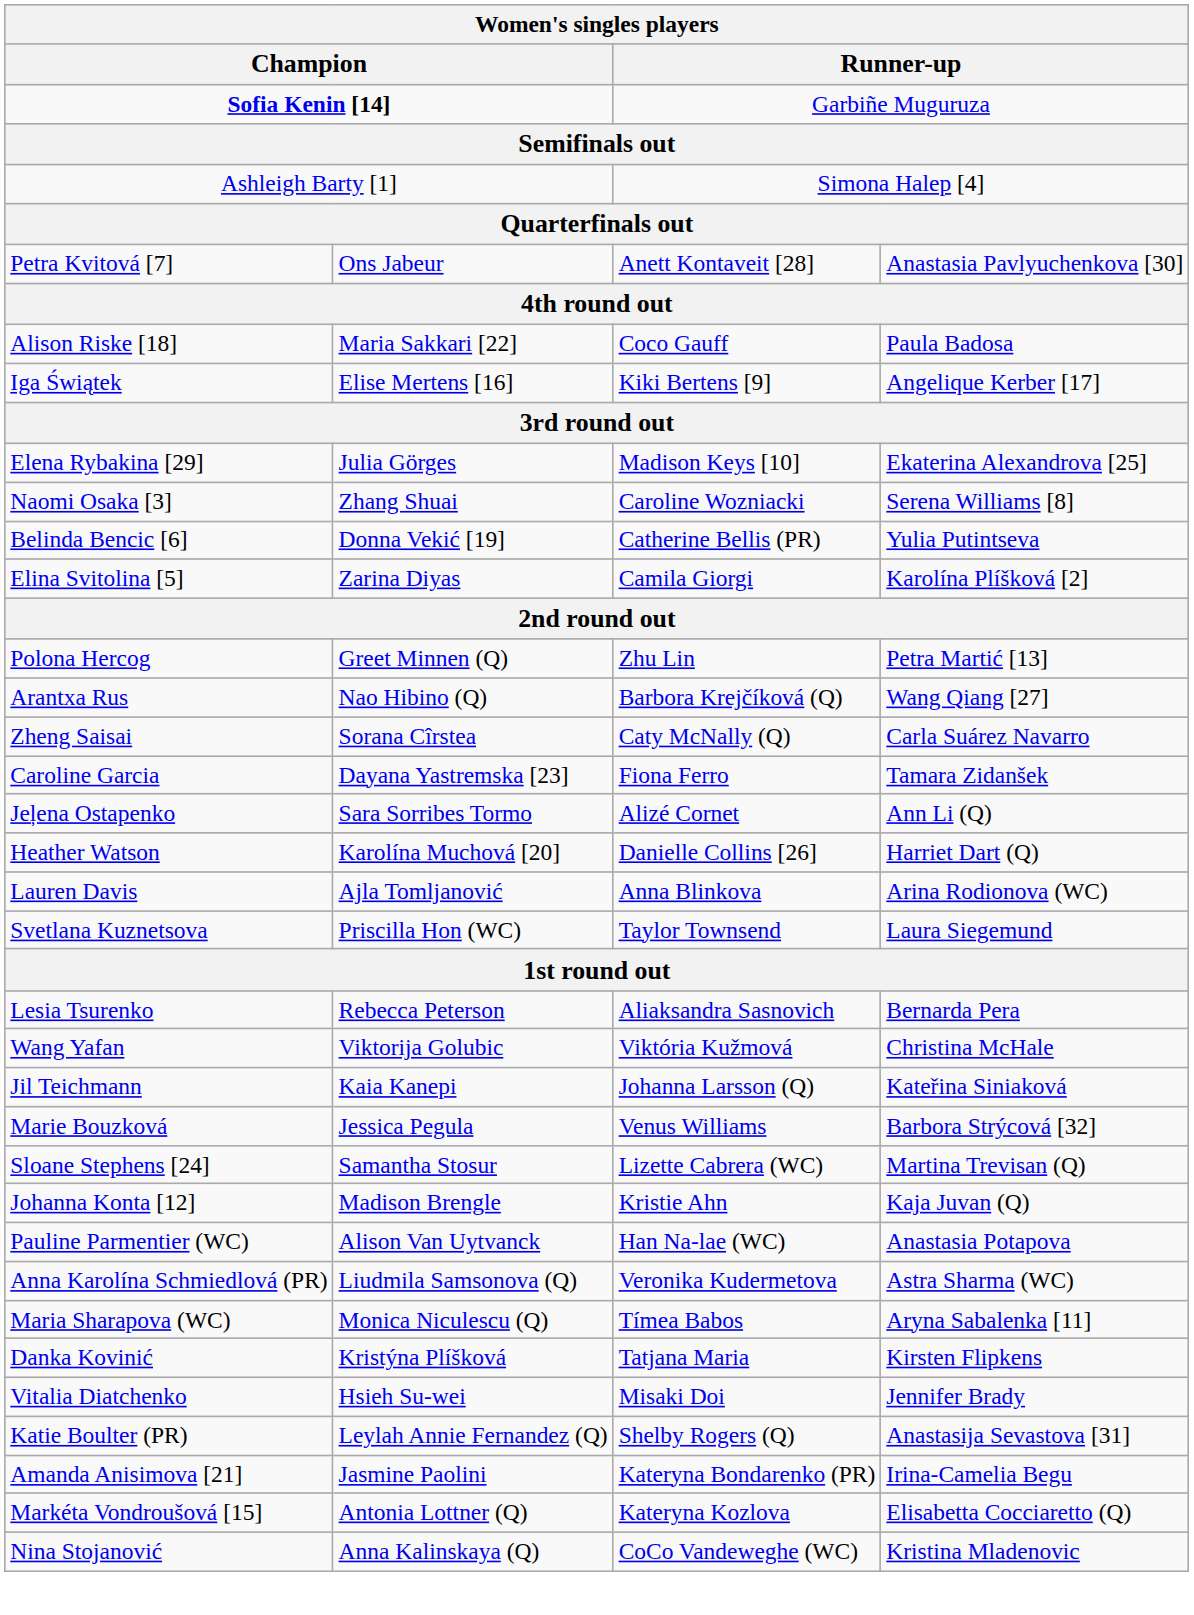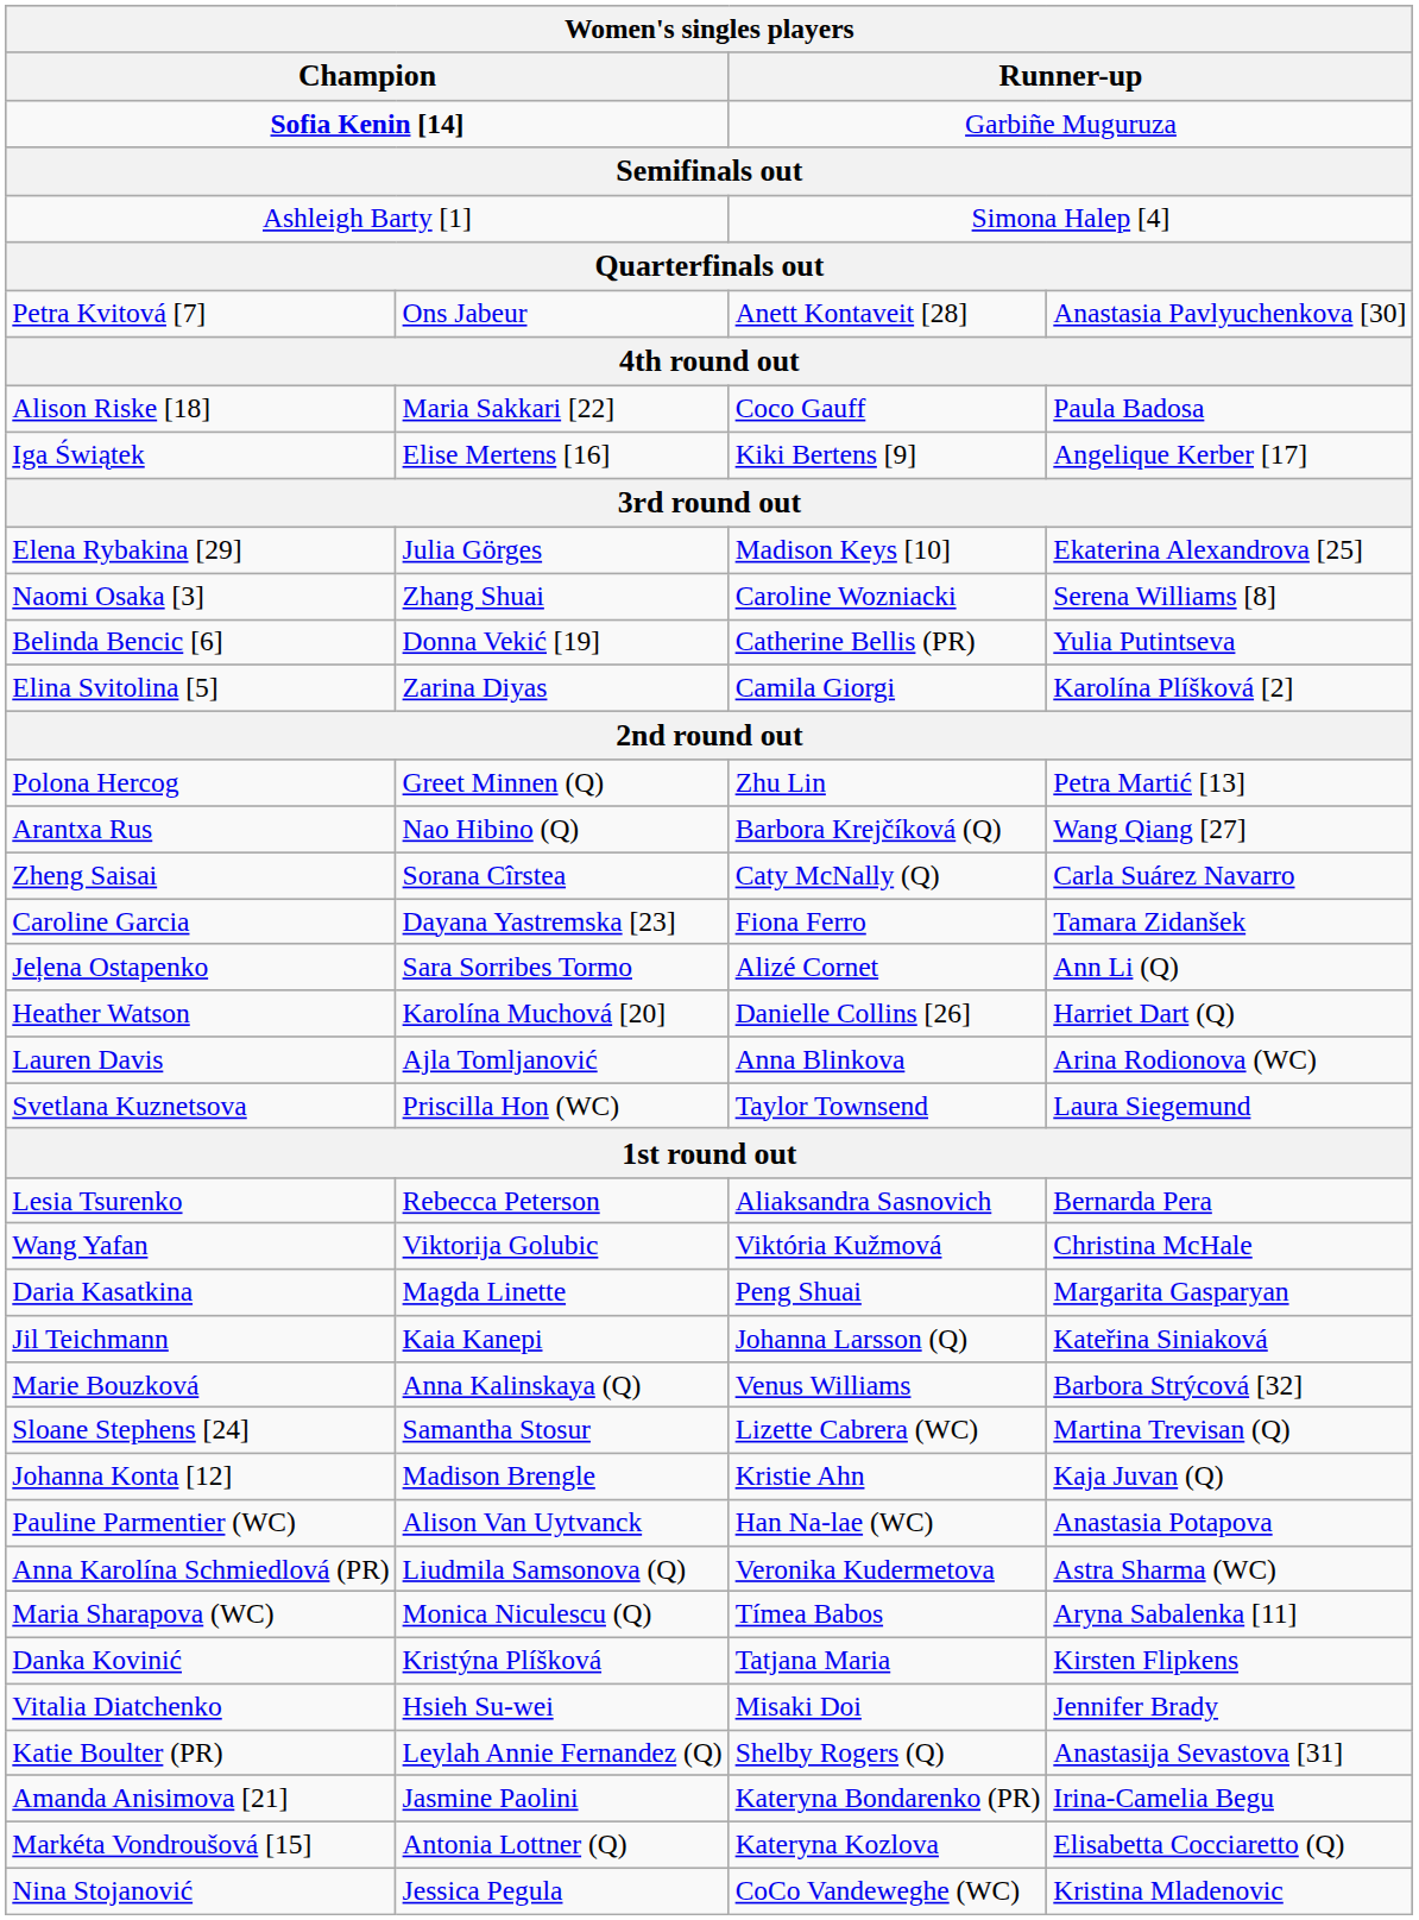+ row: Daria Kasatkina | Magda Linette | Peng Shuai | Margarita Gasparyan
Marie Bouzková | column 2: Jessica Pegula -> Anna Kalinskaya (Q)
Nina Stojanović | column 2: Anna Kalinskaya (Q) -> Jessica Pegula
